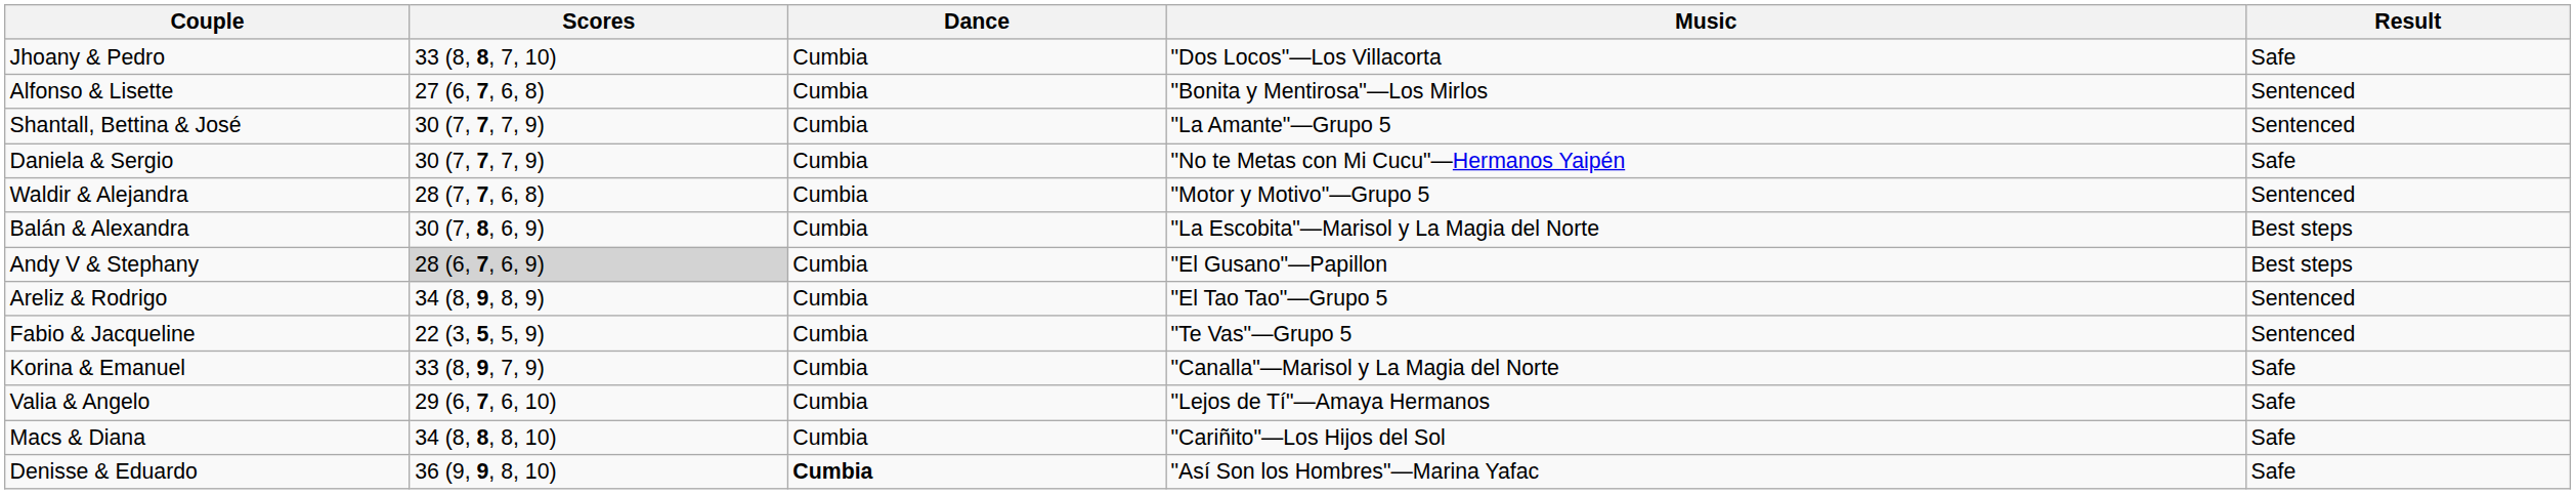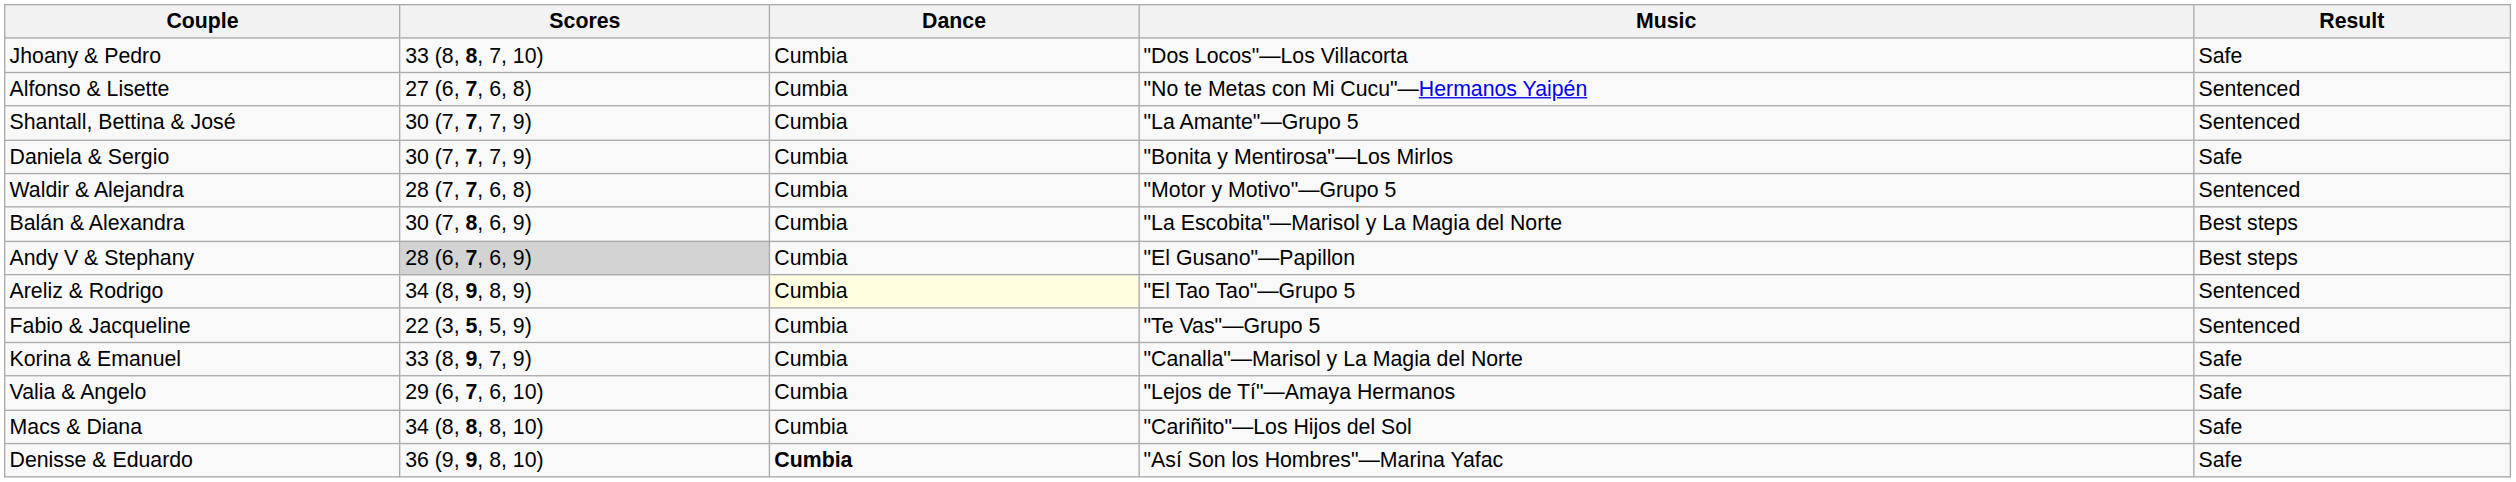Alfonso & Lisette | Music: "Bonita y Mentirosa"—Los Mirlos -> "No te Metas con Mi Cucu"—Hermanos Yaipén
Daniela & Sergio | Music: "No te Metas con Mi Cucu"—Hermanos Yaipén -> "Bonita y Mentirosa"—Los Mirlos
Areliz & Rodrigo | Dance: no background -> lightyellow background
